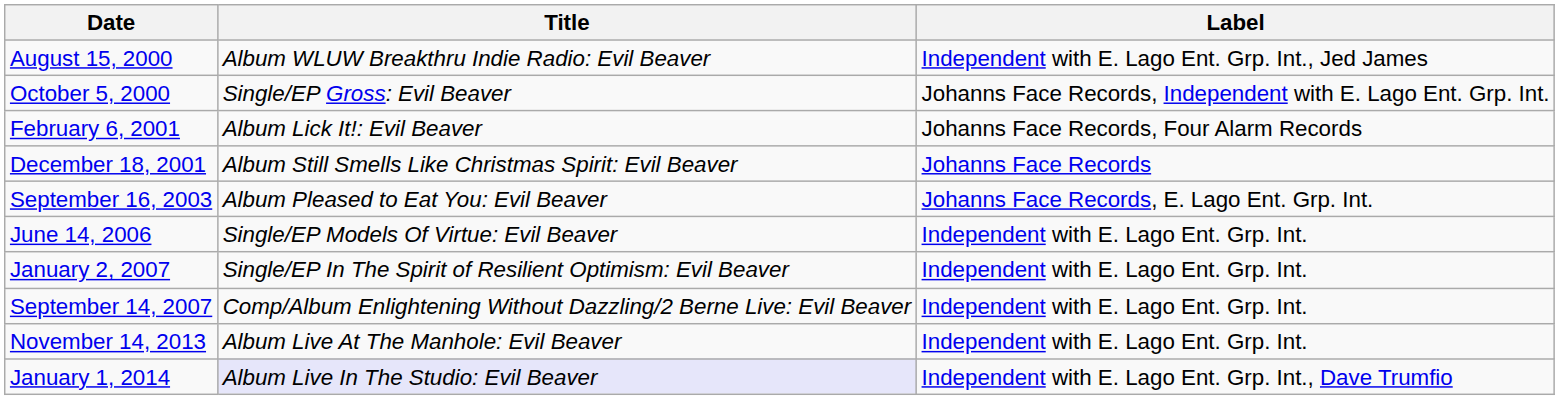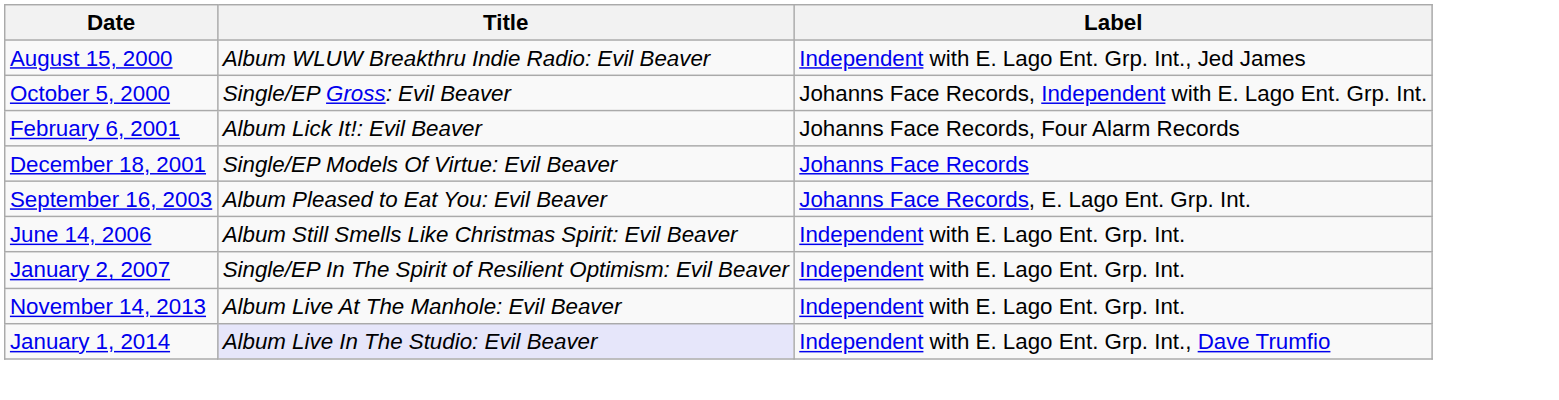December 18, 2001 | Title: Album Still Smells Like Christmas Spirit: Evil Beaver -> Single/EP Models Of Virtue: Evil Beaver
June 14, 2006 | Title: Single/EP Models Of Virtue: Evil Beaver -> Album Still Smells Like Christmas Spirit: Evil Beaver
- row: September 14, 2007 | Comp/Album Enlightening Without Dazzling/2 Berne Live: Evil Beaver | Independent with E. Lago Ent. Grp. Int.
